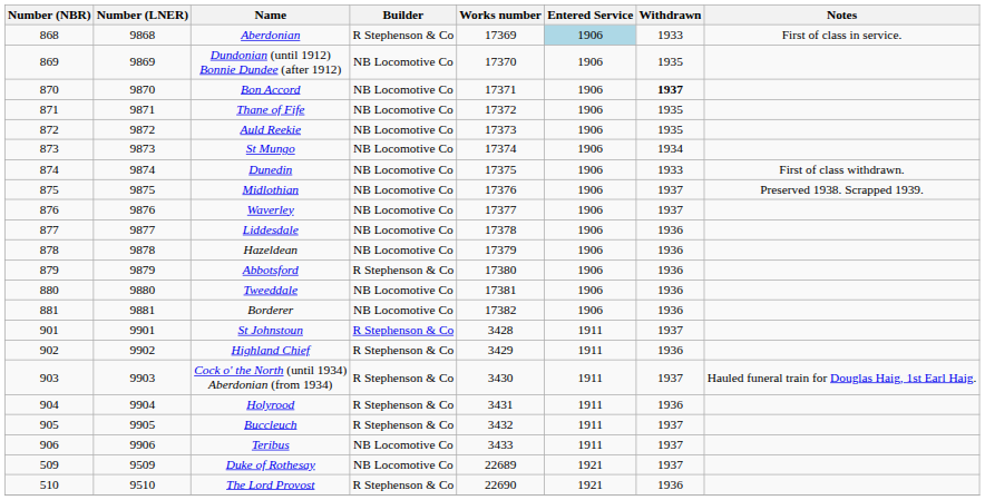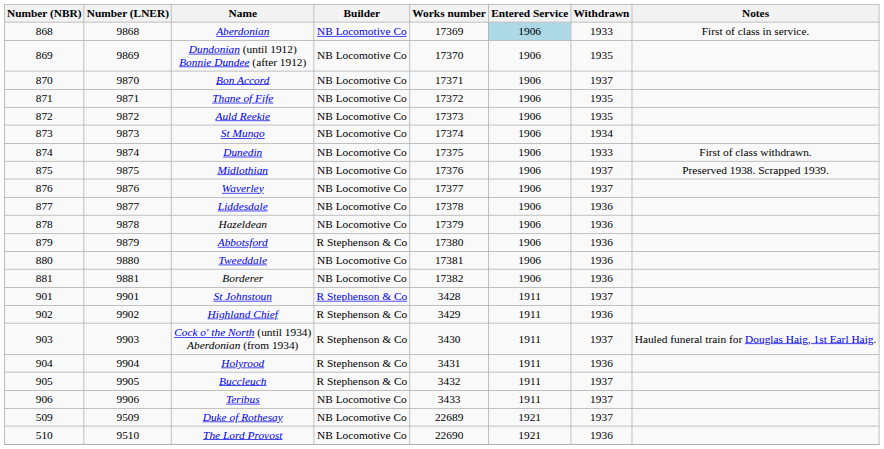Aberdonian | Builder: R Stephenson & Co -> NB Locomotive Co
Bon Accord | Withdrawn: bold -> normal
The Lord Provost | Builder: R Stephenson & Co -> NB Locomotive Co
